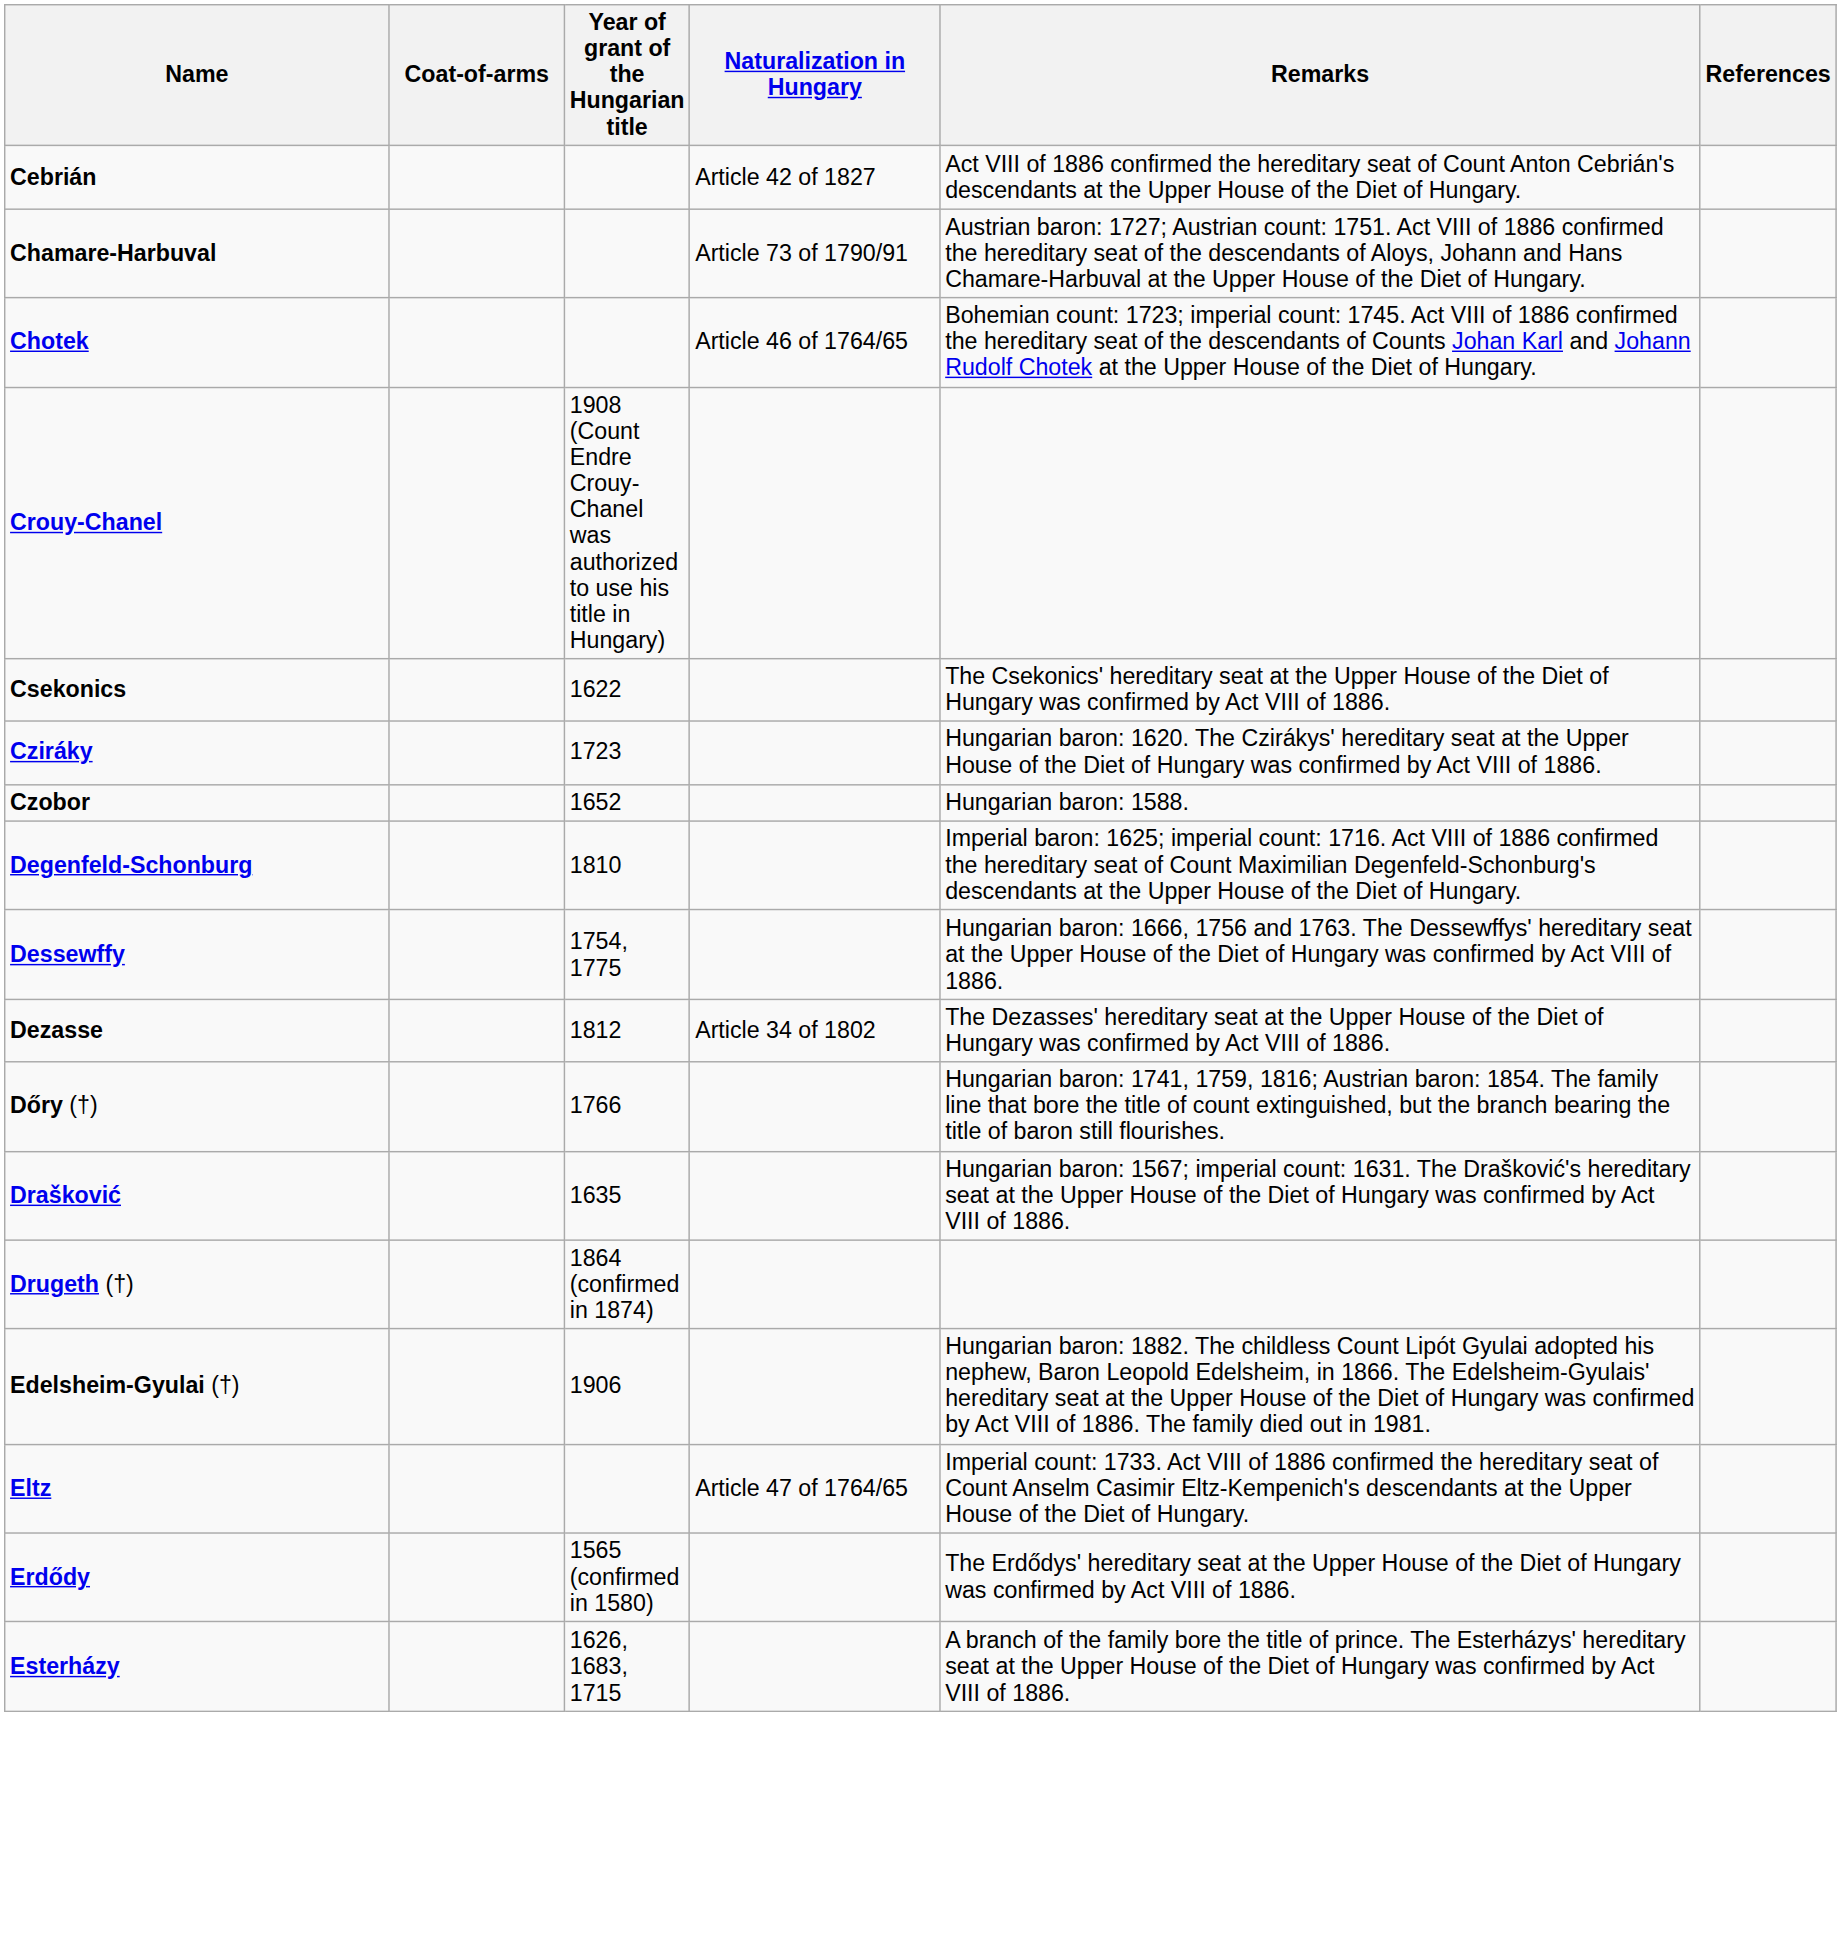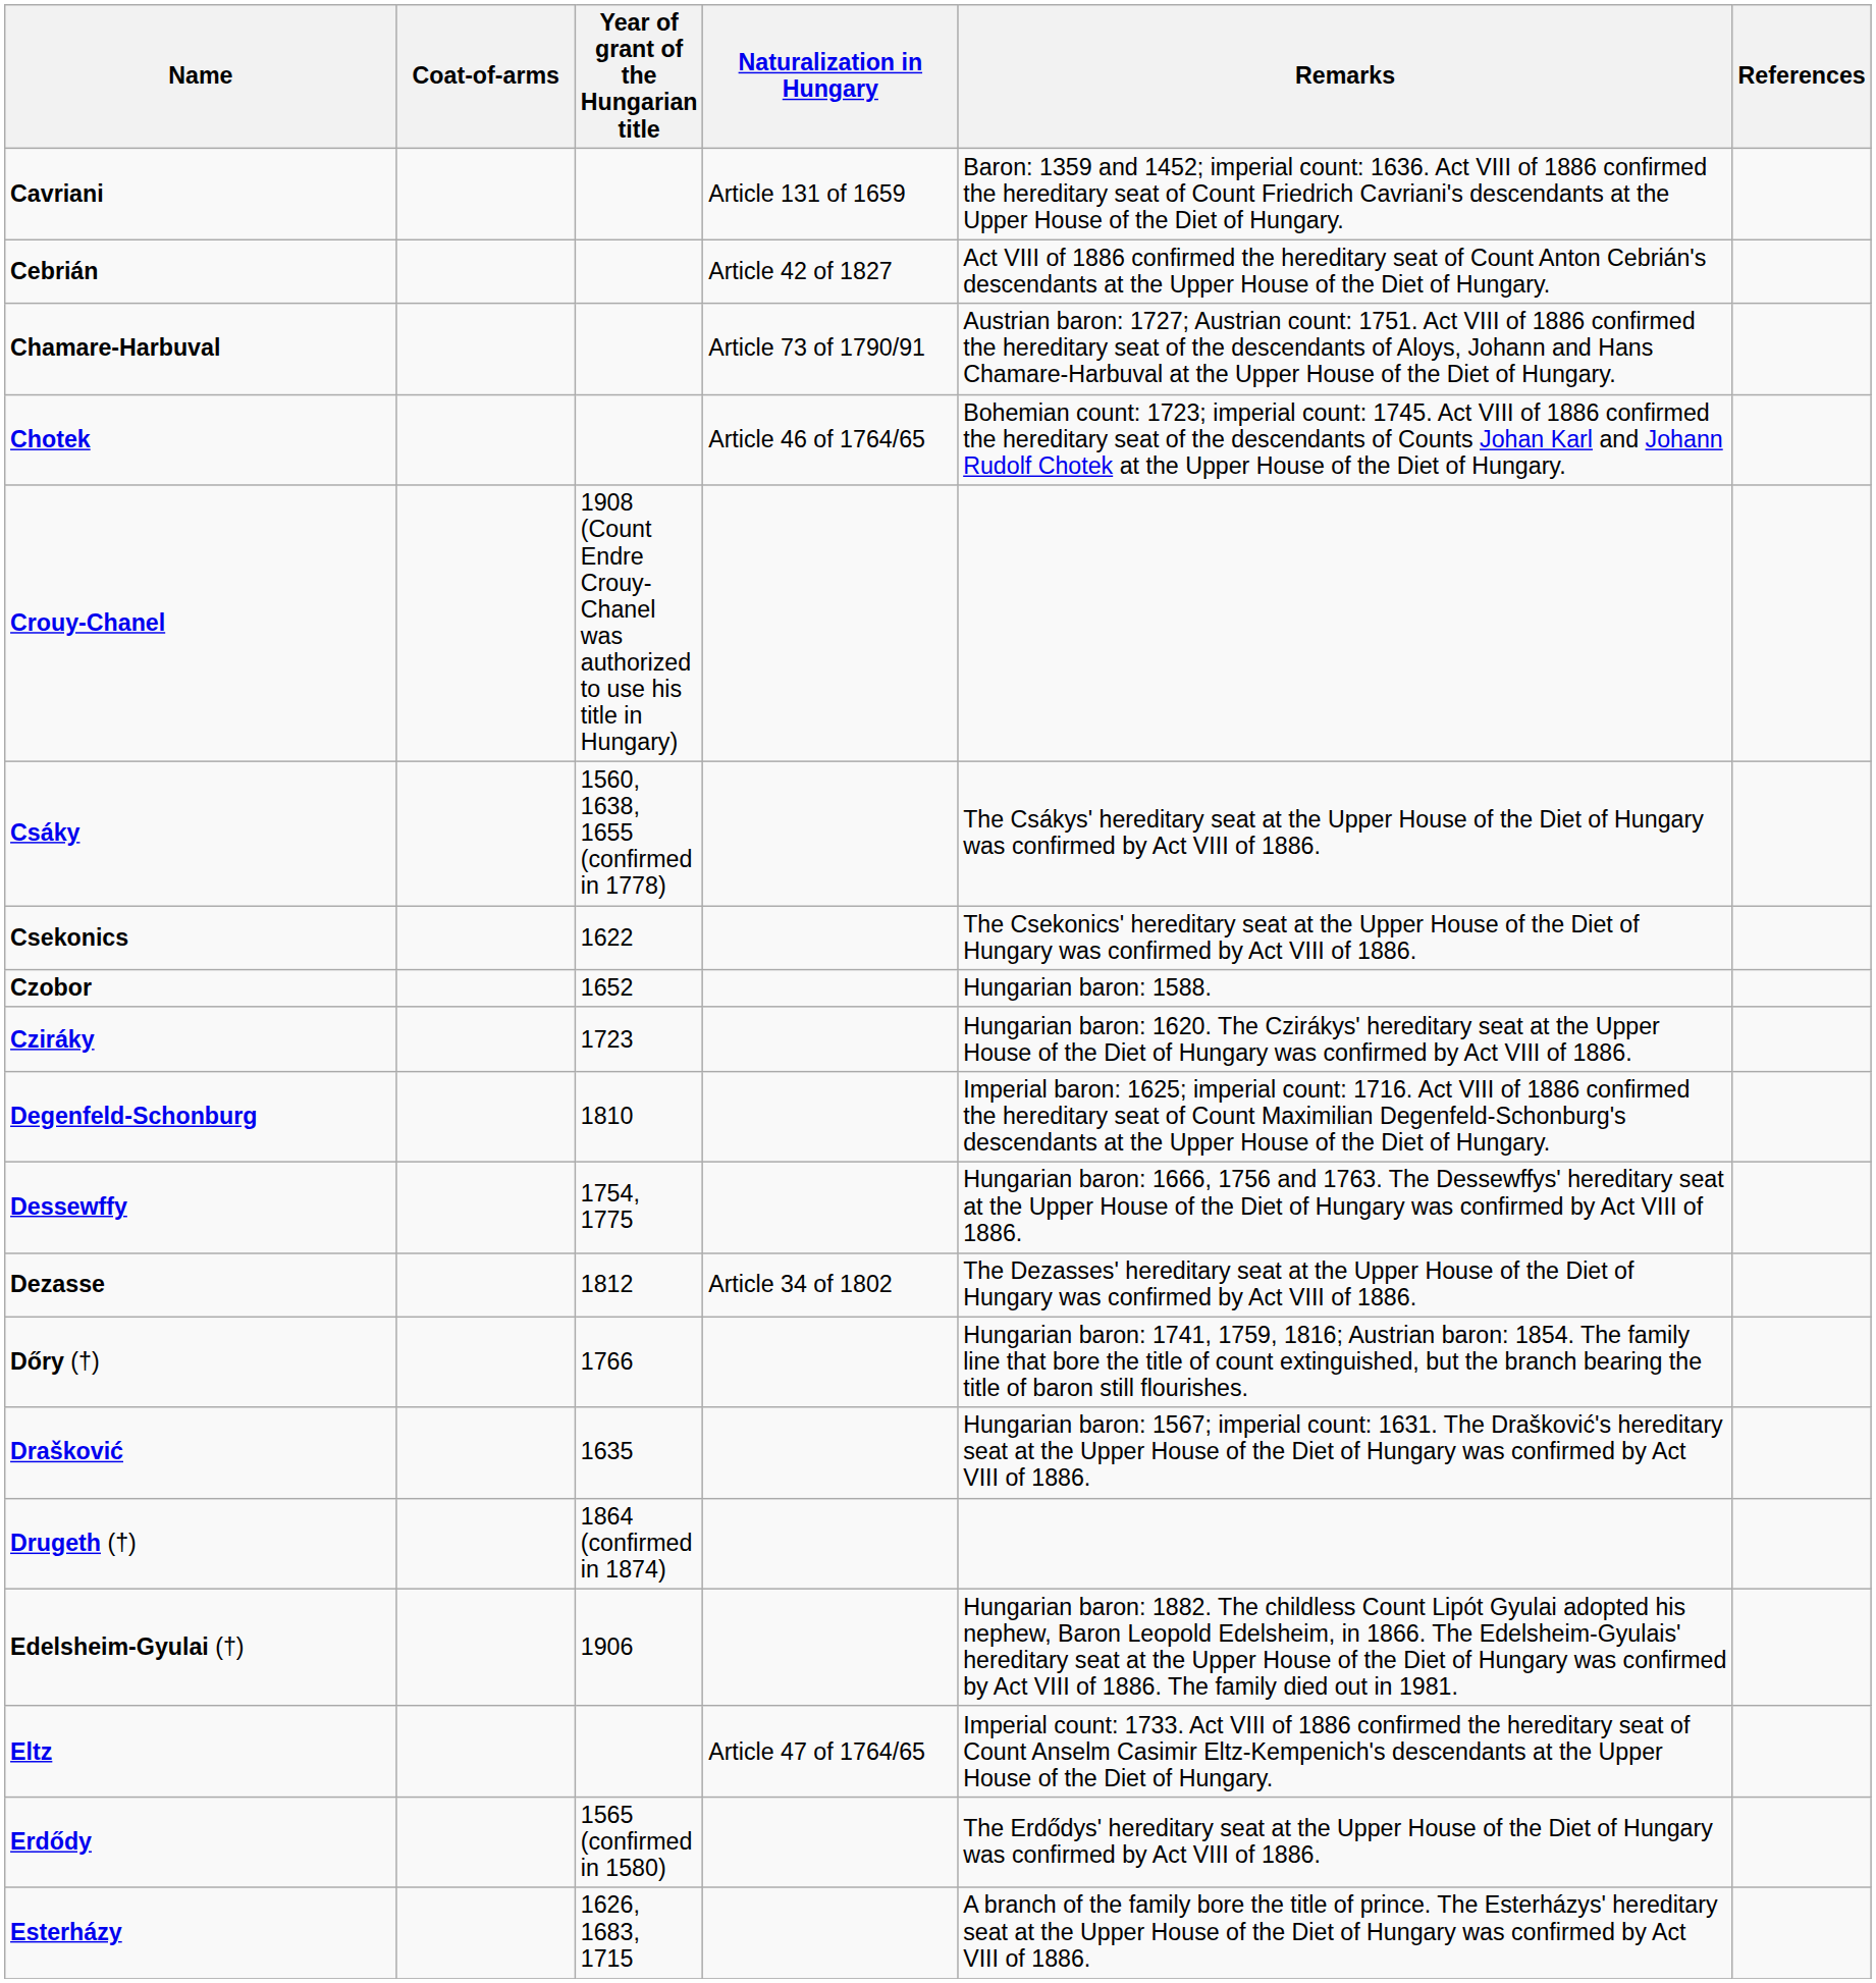+ row: Cavriani | Article 131 of 1659 | Baron: 1359 and 1452; imperial count: 1636. Act VIII of 1886 confirmed the hereditary seat of Count Friedrich Cavriani's descendants at the Upper House of the Diet of Hungary.
+ row: Csáky | 1560, 1638, 1655 (confirmed in 1778) | The Csákys' hereditary seat at the Upper House of the Diet of Hungary was confirmed by Act VIII of 1886.
rows swapped: Cziráky <-> Czobor
